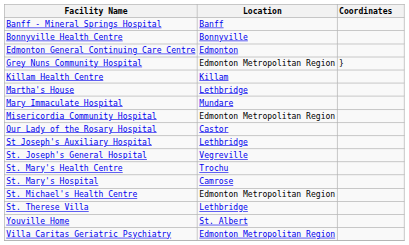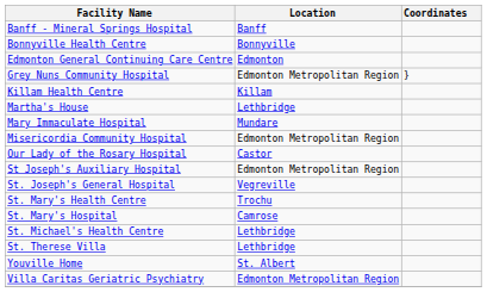St Joseph's Auxiliary Hospital | Location: Lethbridge -> Edmonton Metropolitan Region
St. Michael's Health Centre | Location: Edmonton Metropolitan Region -> Lethbridge
